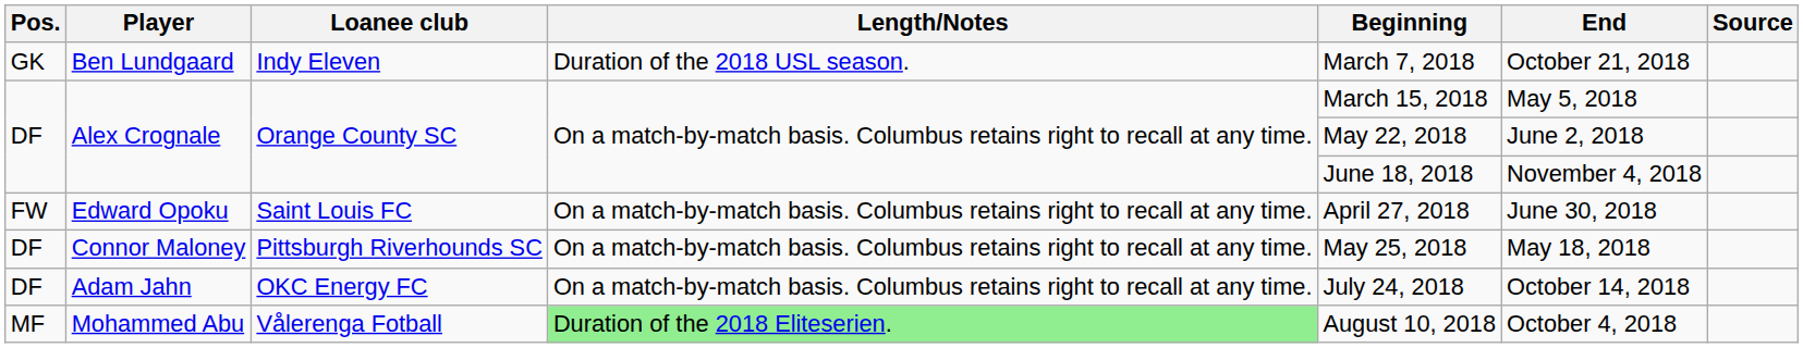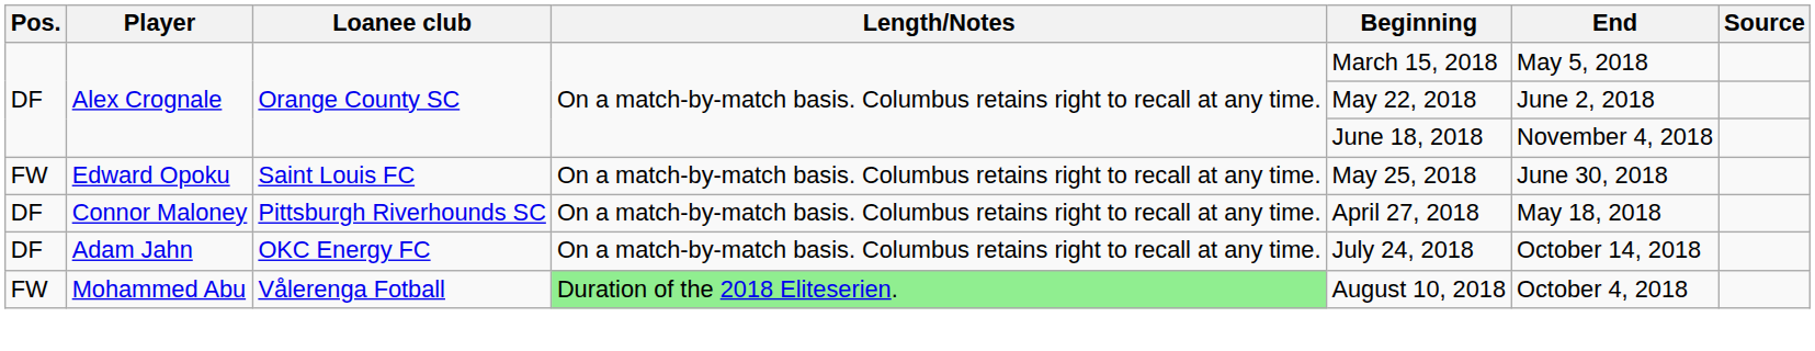- row: GK | Ben Lundgaard | Indy Eleven | Duration of the 2018 USL season. | March 7, 2018 | October 21, 2018
Edward Opoku | Beginning: April 27, 2018 -> May 25, 2018
Connor Maloney | Beginning: May 25, 2018 -> April 27, 2018
Mohammed Abu | Pos.: MF -> FW
